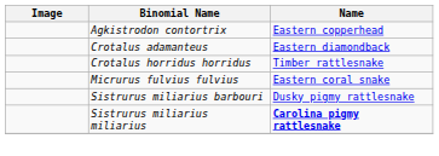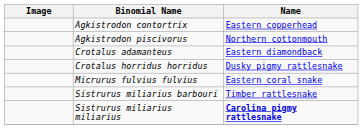+ row: Agkistrodon piscivorus | Northern cottonmouth
Crotalus horridus horridus | Name: Timber rattlesnake -> Dusky pigmy rattlesnake
Sistrurus miliarius barbouri | Name: Dusky pigmy rattlesnake -> Timber rattlesnake
